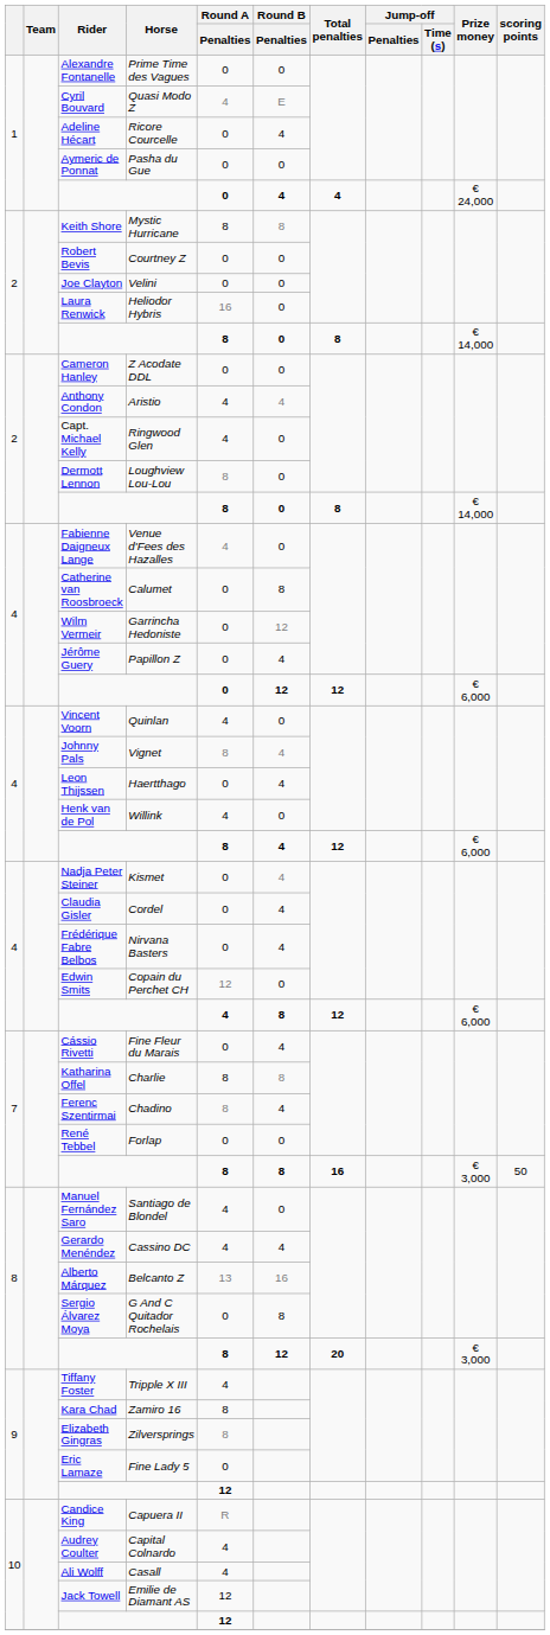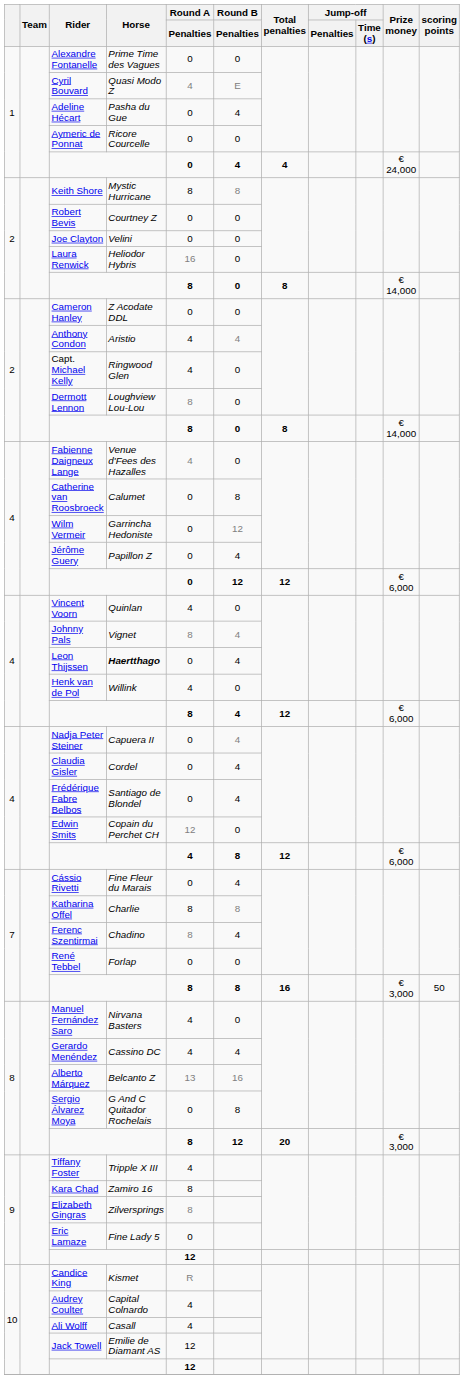Adeline Hécart | Horse: Ricore Courcelle -> Pasha du Gue
Aymeric de Ponnat | Horse: Pasha du Gue -> Ricore Courcelle
Leon Thijssen | Horse: normal -> bold
Nadja Peter Steiner | Horse: Kismet -> Capuera II
Frédérique Fabre Belbos | Horse: Nirvana Basters -> Santiago de Blondel
Manuel Fernández Saro | Horse: Santiago de Blondel -> Nirvana Basters
Candice King | Horse: Capuera II -> Kismet
